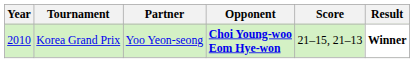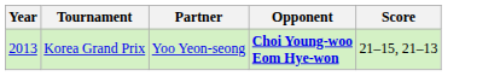- column: Result | Winner
Korea Grand Prix | Year: 2010 -> 2013
